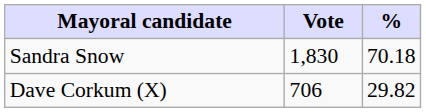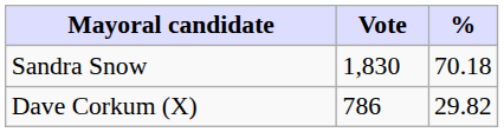Dave Corkum (X) | Vote: 706 -> 786
